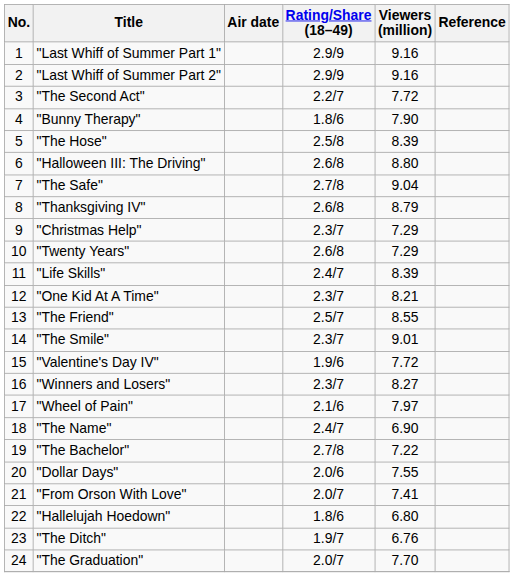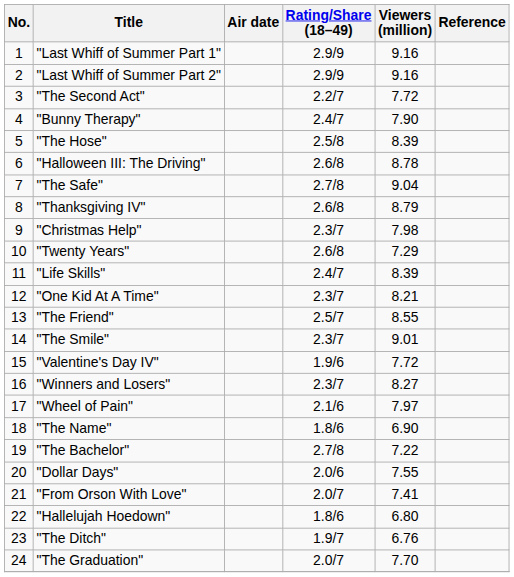"Bunny Therapy" | Rating/Share (18–49): 1.8/6 -> 2.4/7
"Halloween III: The Driving" | Viewers (million): 8.80 -> 8.78
"Christmas Help" | Viewers (million): 7.29 -> 7.98
"The Name" | Rating/Share (18–49): 2.4/7 -> 1.8/6
